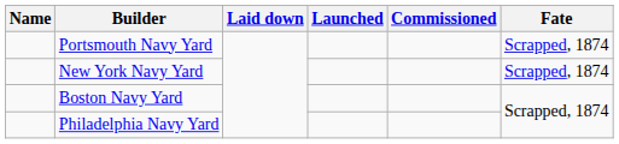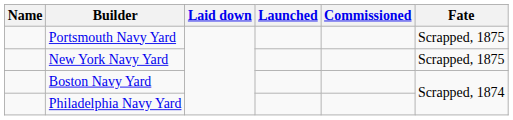Portsmouth Navy Yard | Fate: Scrapped, 1874 -> Scrapped, 1875
New York Navy Yard | Fate: Scrapped, 1874 -> Scrapped, 1875
